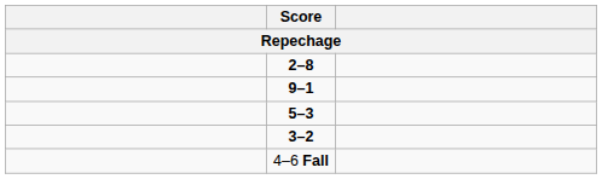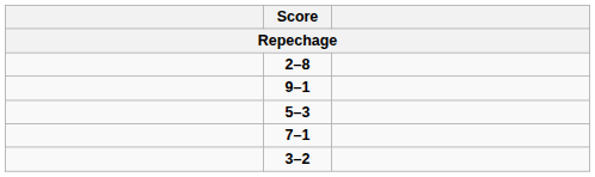+ row: 7–1
- row: 4–6 Fall
